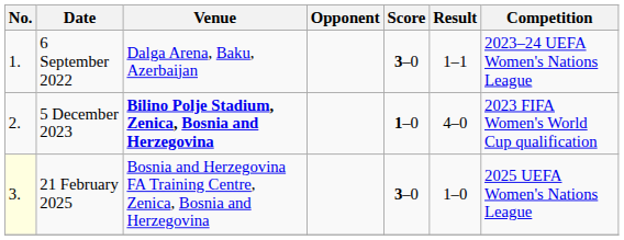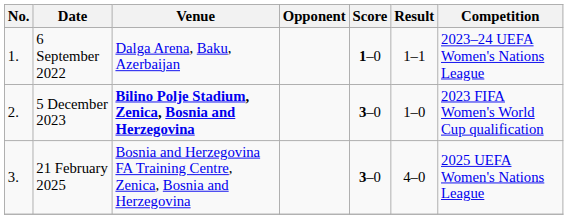6 September 2022 | Score: 3–0 -> 1–0
5 December 2023 | Score: 1–0 -> 3–0
5 December 2023 | Result: 4–0 -> 1–0
21 February 2025 | No.: lightyellow background -> no background
21 February 2025 | Result: 1–0 -> 4–0
